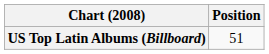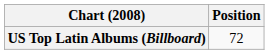US Top Latin Albums (Billboard) | Position: 51 -> 72
